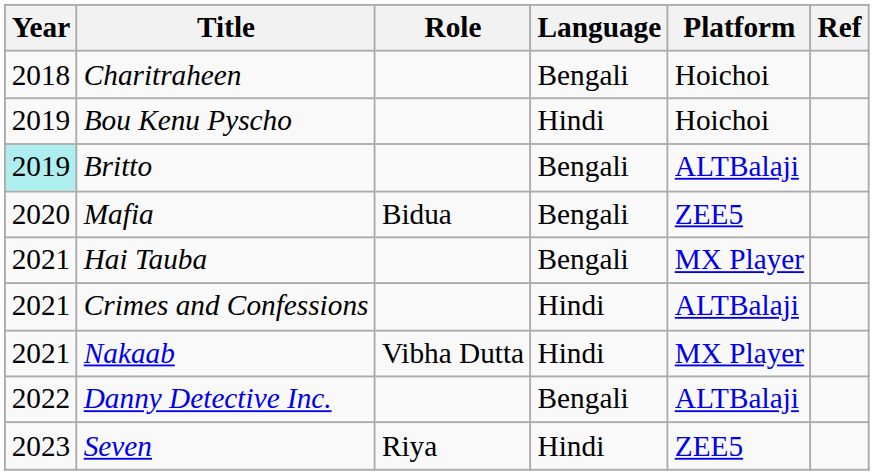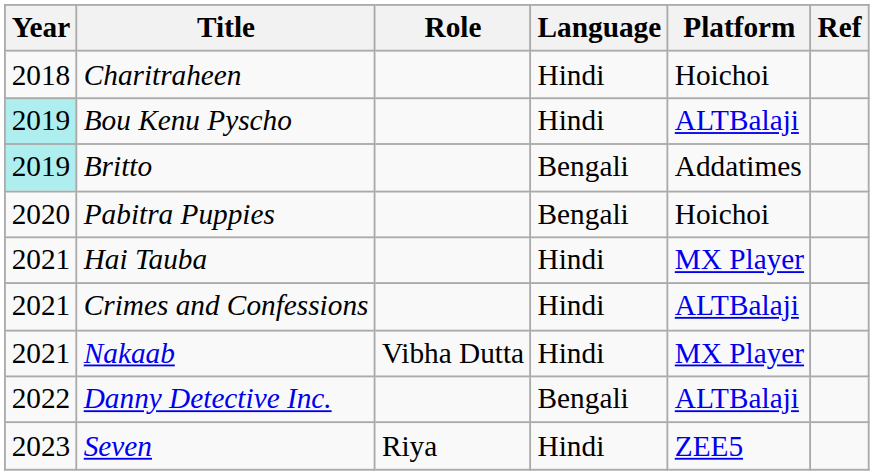Charitraheen | Language: Bengali -> Hindi
Bou Kenu Pyscho | Year: no background -> paleturquoise background
Bou Kenu Pyscho | Platform: Hoichoi -> ALTBalaji
Britto | Platform: ALTBalaji -> Addatimes
+ row: 2020 | Pabitra Puppies | Bengali | Hoichoi
- row: 2020 | Mafia | Bidua | Bengali | ZEE5
Hai Tauba | Language: Bengali -> Hindi
